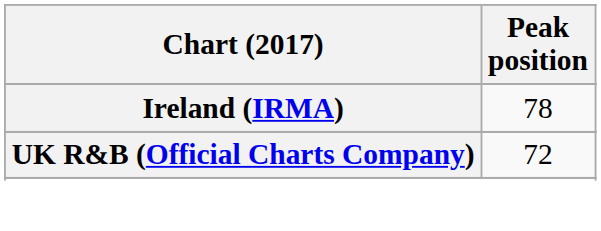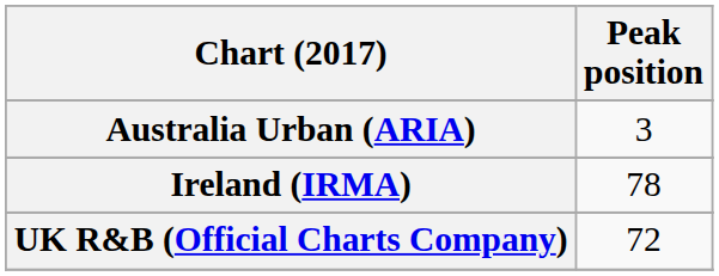+ row: Australia Urban (ARIA) | 3
